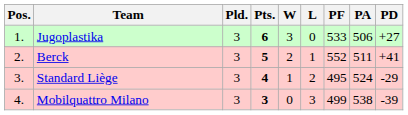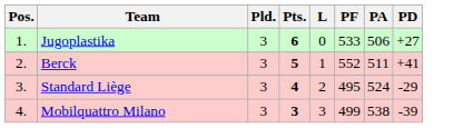- column: W | 3 | 2 | 1 | 0
